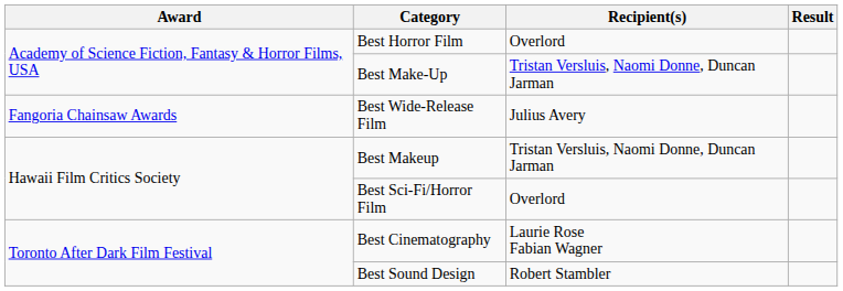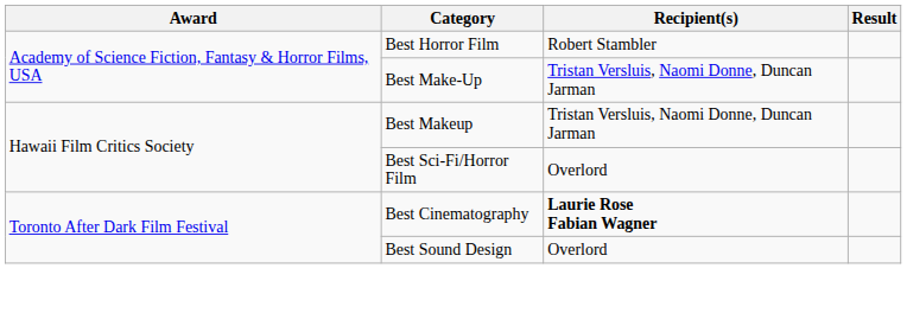Best Horror Film | Recipient(s): Overlord -> Robert Stambler
- row: Fangoria Chainsaw Awards | Best Wide-Release Film | Julius Avery
Best Cinematography | Recipient(s): normal -> bold
Best Sound Design | Recipient(s): Robert Stambler -> Overlord
